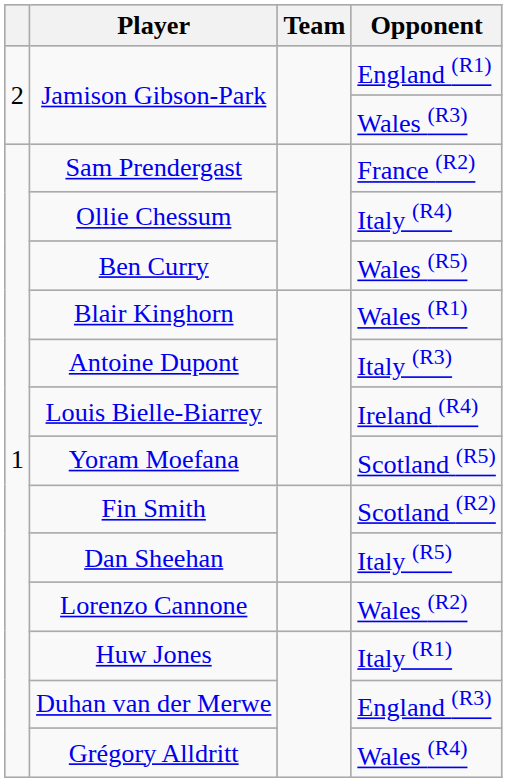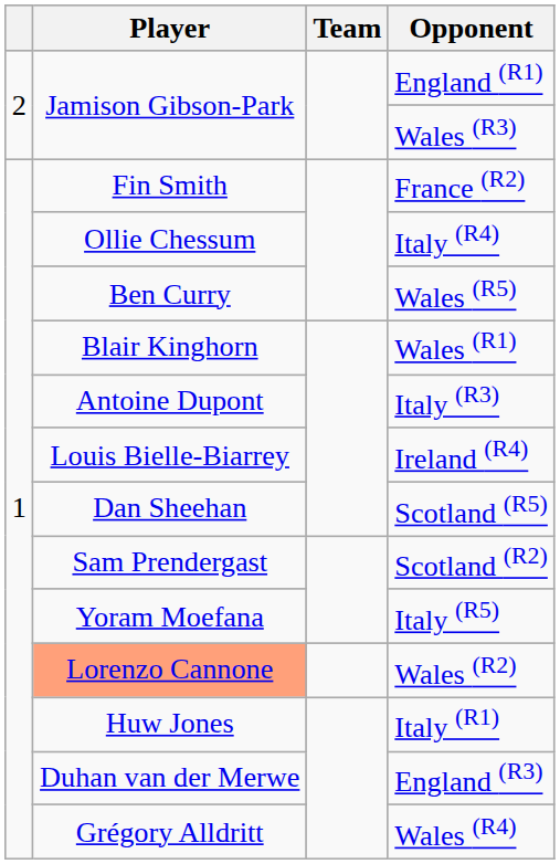France (R2) | Player: Sam Prendergast -> Fin Smith
Scotland (R5) | Player: Yoram Moefana -> Dan Sheehan
Scotland (R2) | Player: Fin Smith -> Sam Prendergast
Italy (R5) | Player: Dan Sheehan -> Yoram Moefana
Wales (R2) | Player: no background -> lightsalmon background
